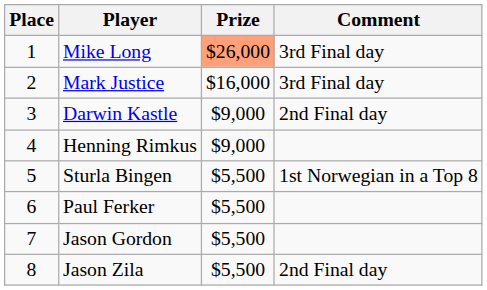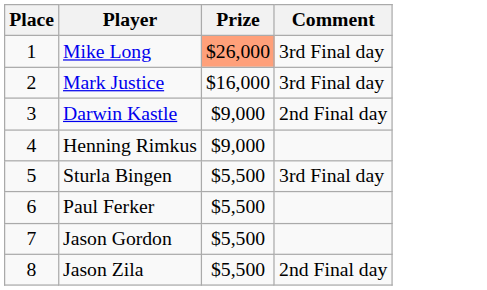Sturla Bingen | Comment: 1st Norwegian in a Top 8 -> 3rd Final day
